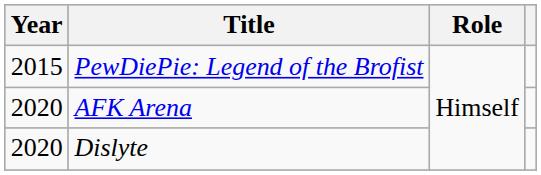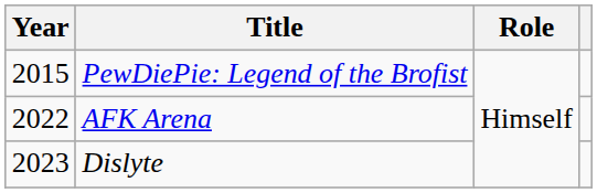AFK Arena | Year: 2020 -> 2022
Dislyte | Year: 2020 -> 2023
